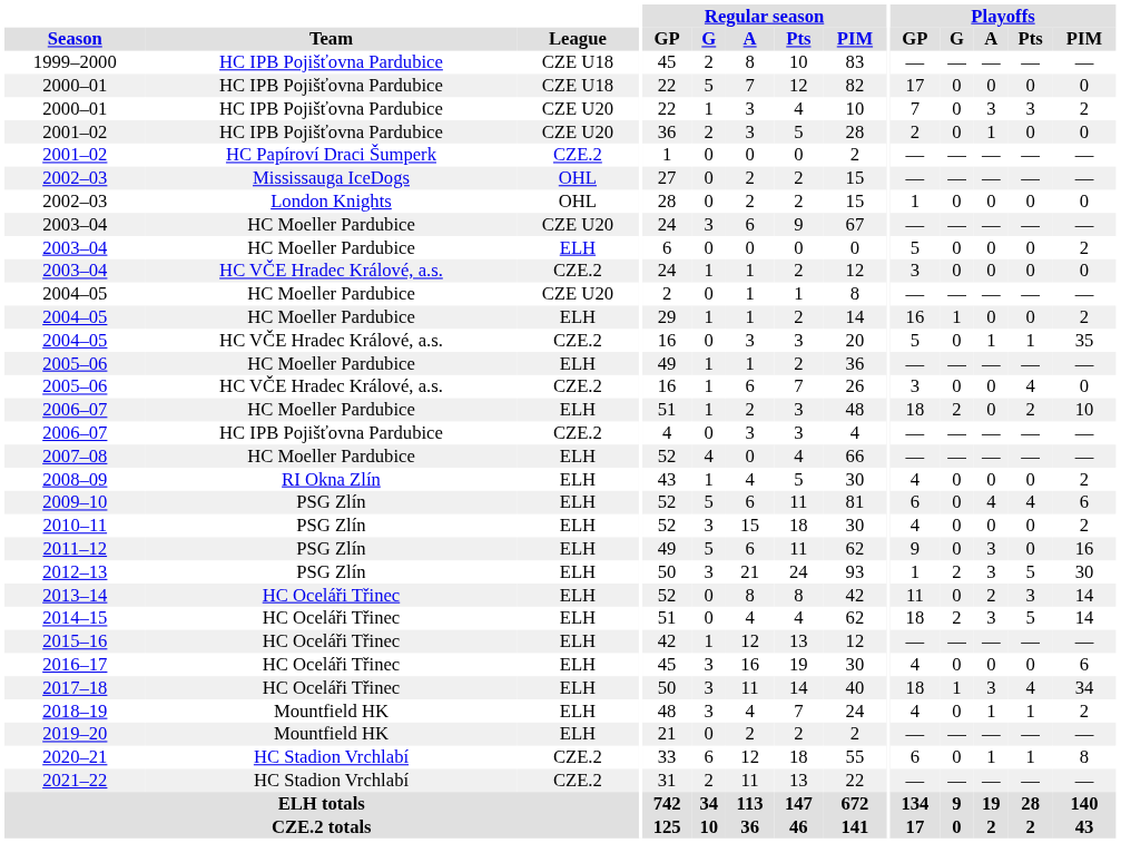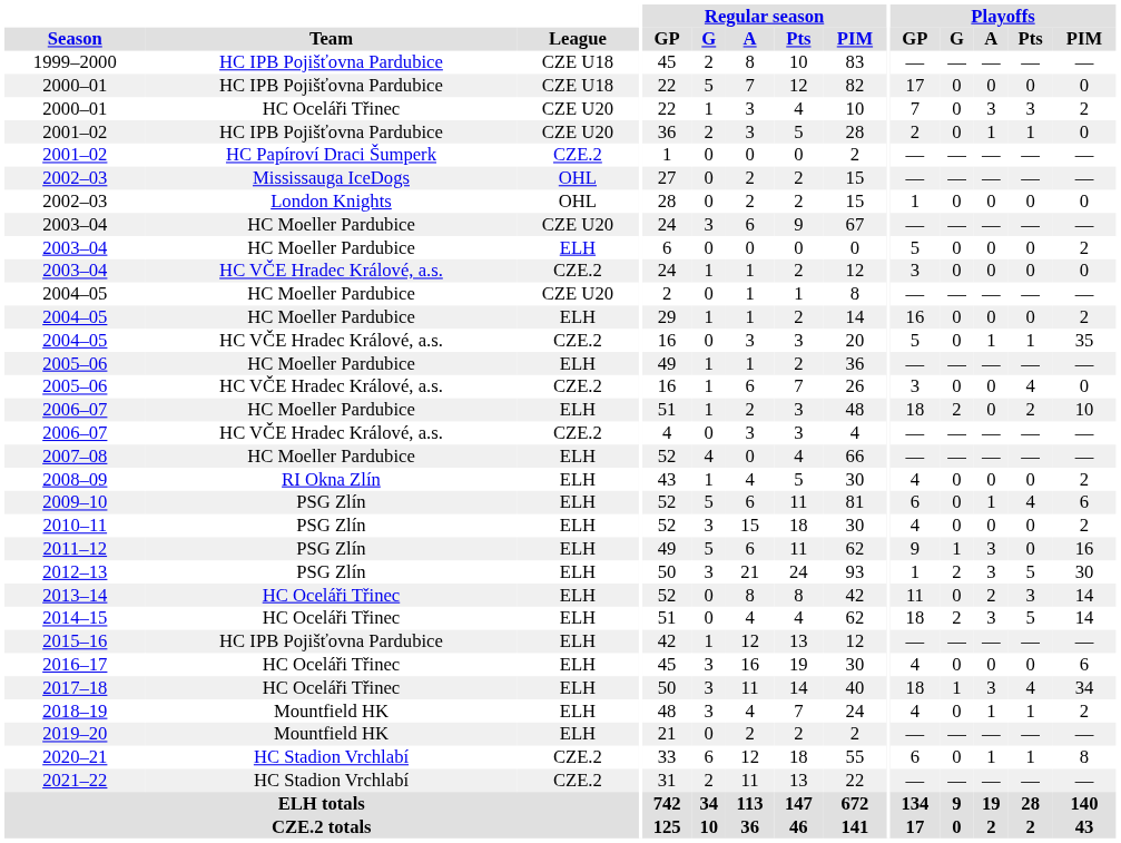2000–01 / CZE U20 | Team: HC IPB Pojišťovna Pardubice -> HC Oceláři Třinec
2001–02 / CZE U20 | Playoffs / Pts: 0 -> 1
2004–05 / ELH | Playoffs / G: 1 -> 0
2006–07 / CZE.2 | Team: HC IPB Pojišťovna Pardubice -> HC VČE Hradec Králové, a.s.
2009–10 | Playoffs / A: 4 -> 1
2011–12 | Playoffs / G: 0 -> 1
2015–16 | Team: HC Oceláři Třinec -> HC IPB Pojišťovna Pardubice
